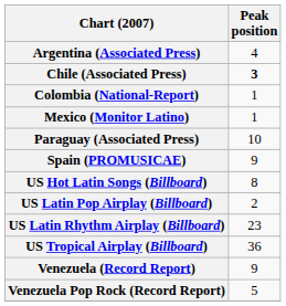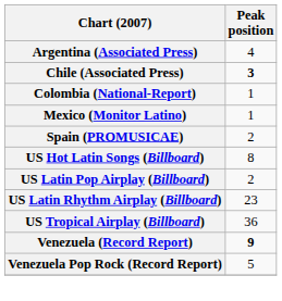- row: Paraguay (Associated Press) | 10
Spain (PROMUSICAE) | Peak position: 9 -> 2
Venezuela (Record Report) | Peak position: normal -> bold
